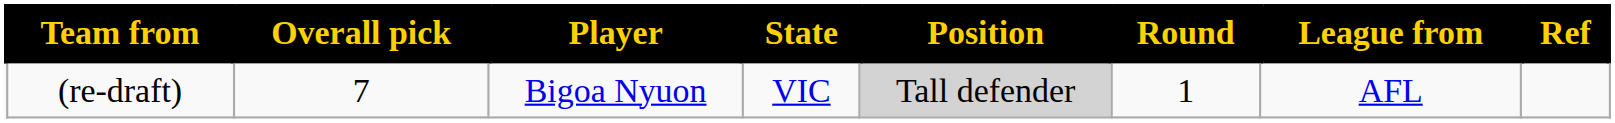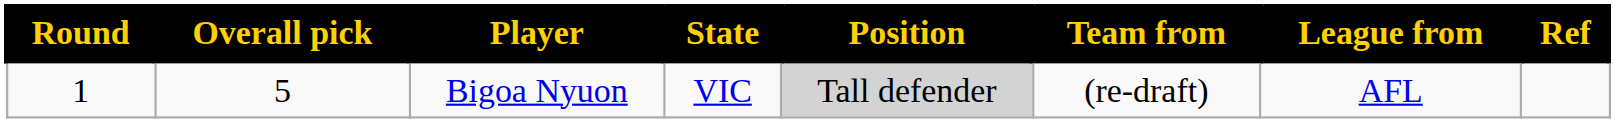columns swapped: Round <-> Team from
Bigoa Nyuon | Overall pick: 7 -> 5
